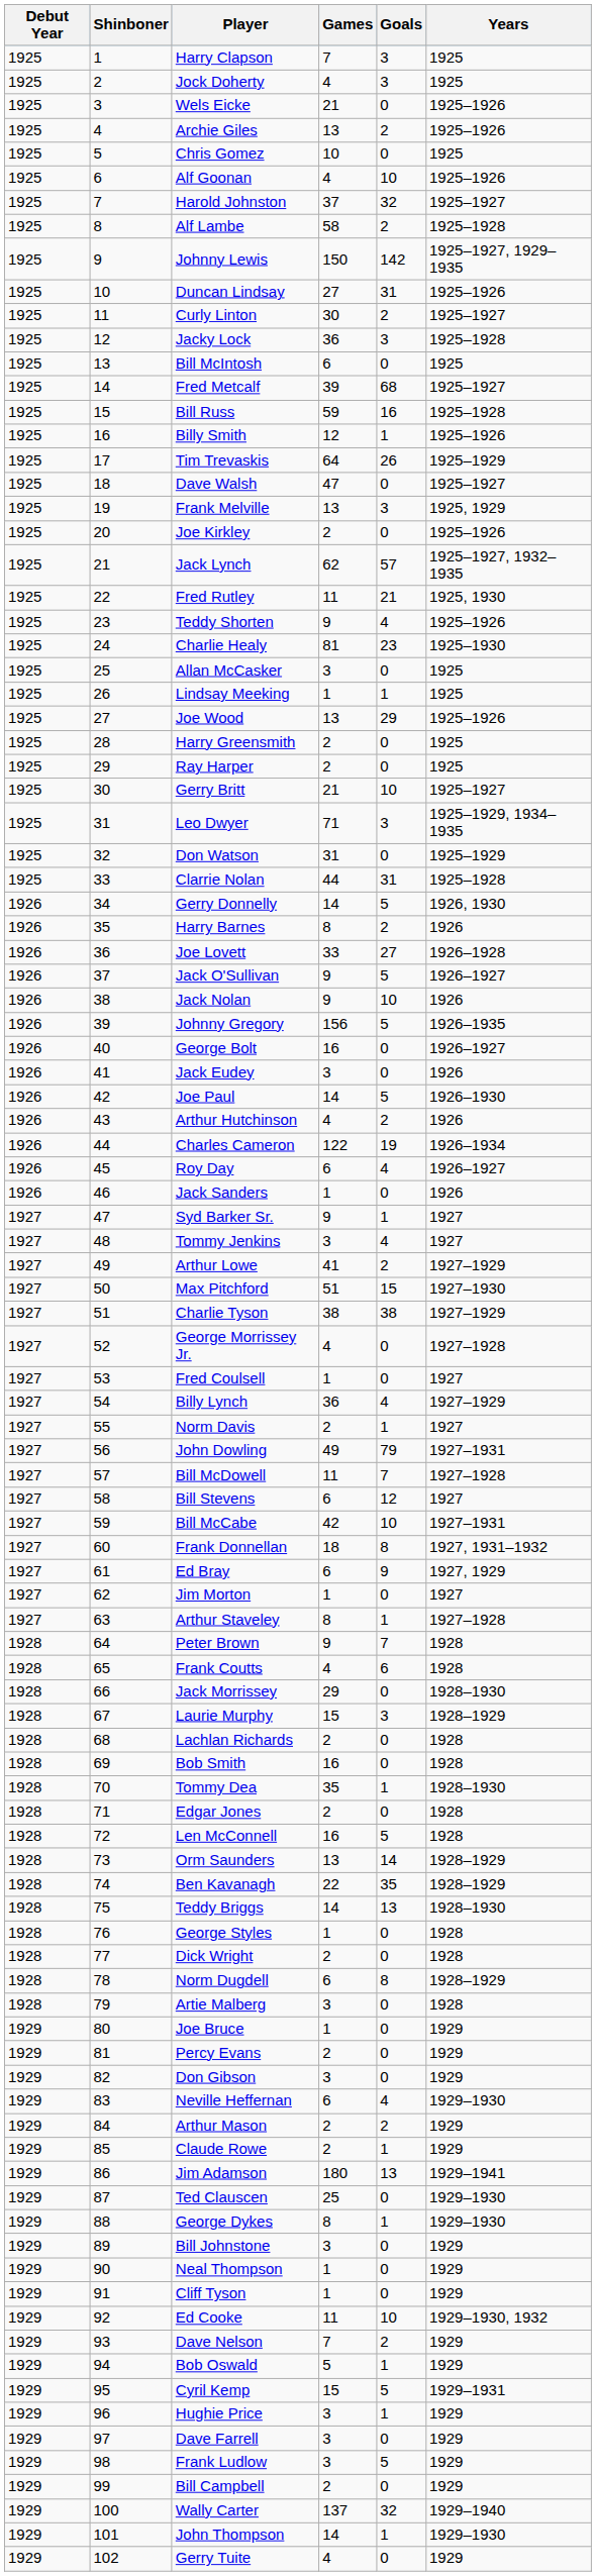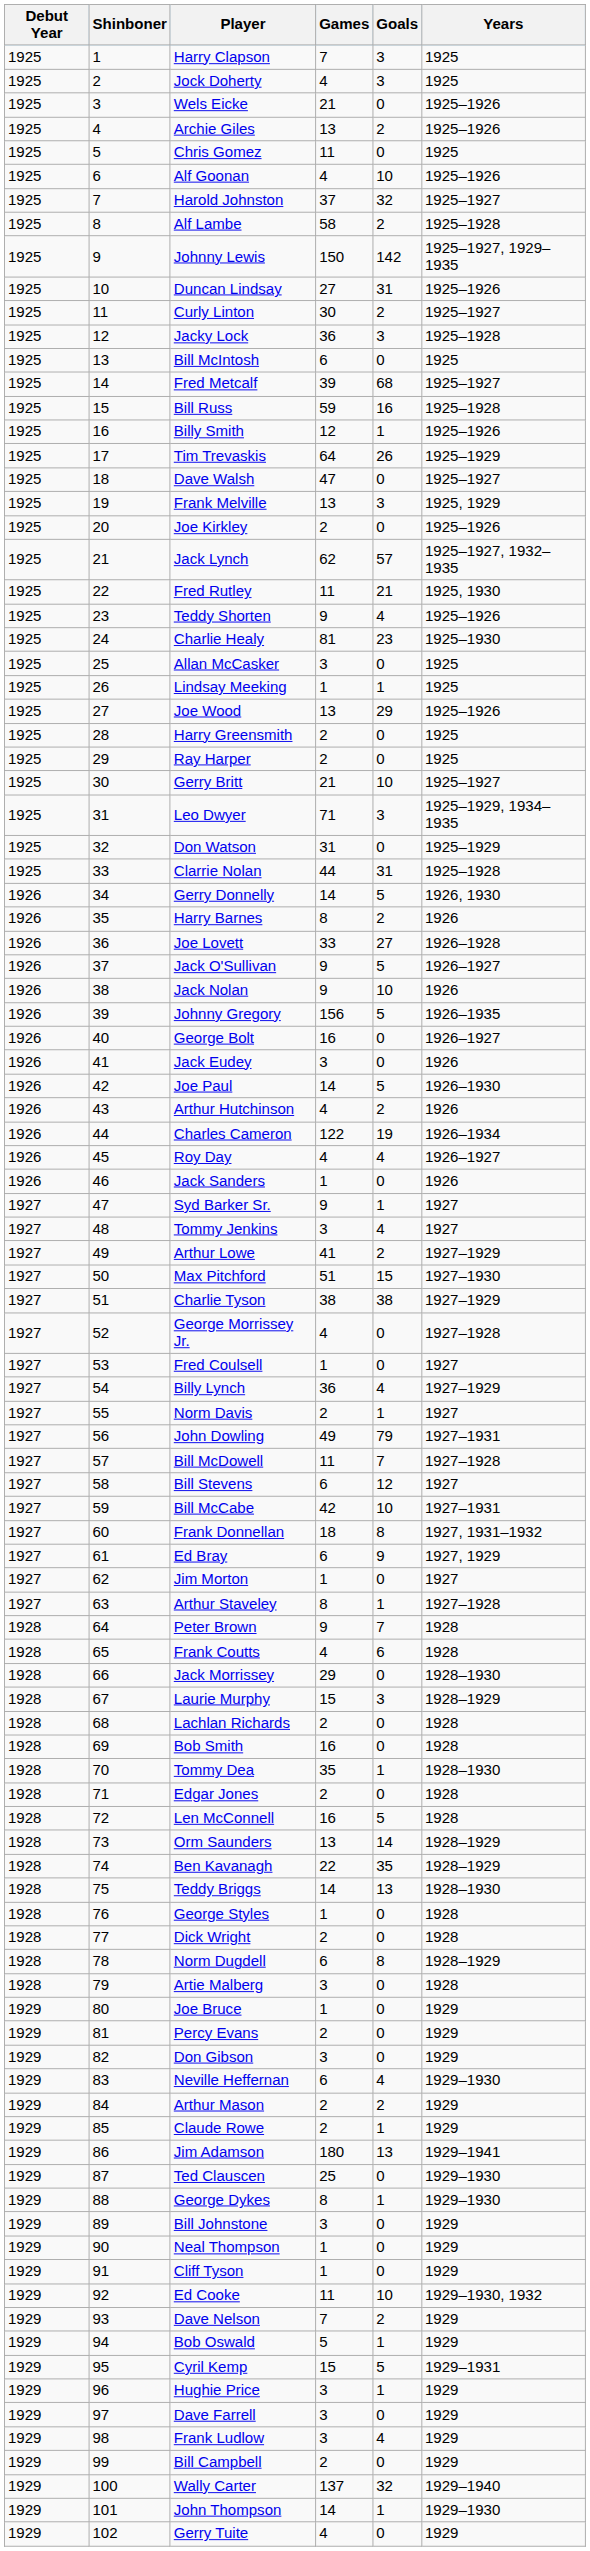Chris Gomez | Games: 10 -> 11
Roy Day | Games: 6 -> 4
Frank Ludlow | Goals: 5 -> 4
